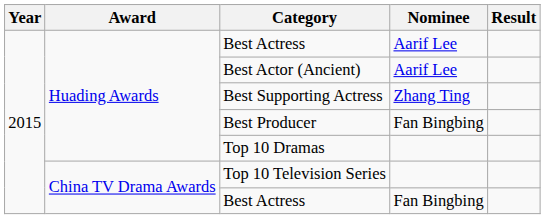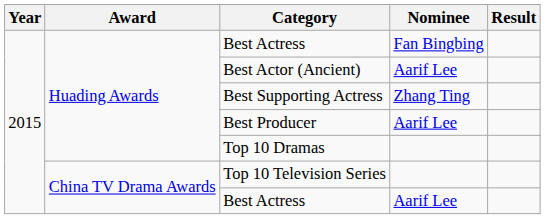Huading Awards / Best Actress | Nominee: Aarif Lee -> Fan Bingbing
Best Producer | Nominee: Fan Bingbing -> Aarif Lee
China TV Drama Awards / Best Actress | Nominee: Fan Bingbing -> Aarif Lee
